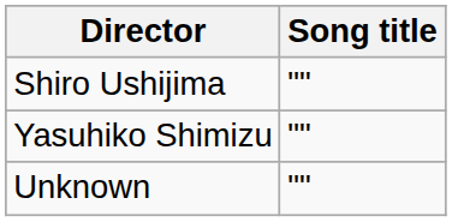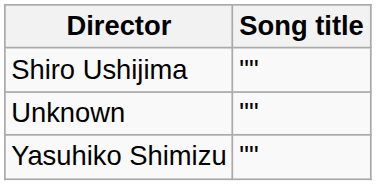rows swapped: Yasuhiko Shimizu <-> Unknown
